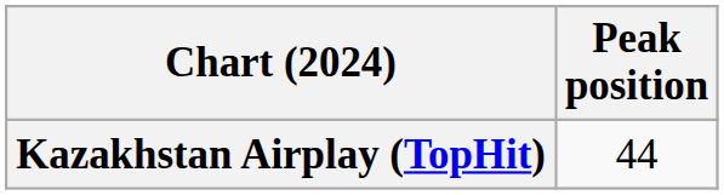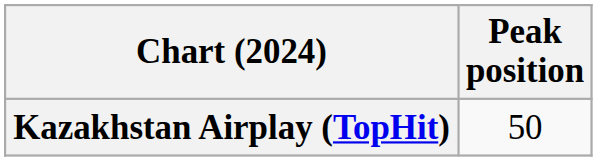Kazakhstan Airplay (TopHit) | Peak position: 44 -> 50
